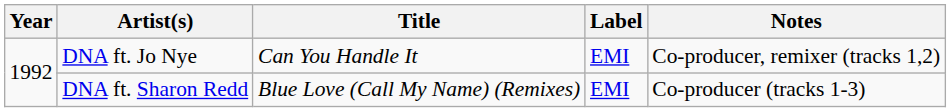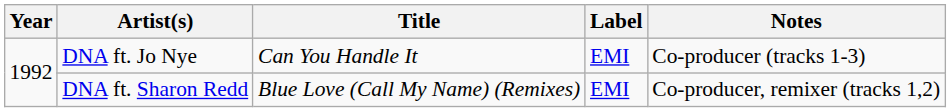DNA ft. Jo Nye | Notes: Co-producer, remixer (tracks 1,2) -> Co-producer (tracks 1-3)
DNA ft. Sharon Redd | Notes: Co-producer (tracks 1-3) -> Co-producer, remixer (tracks 1,2)
